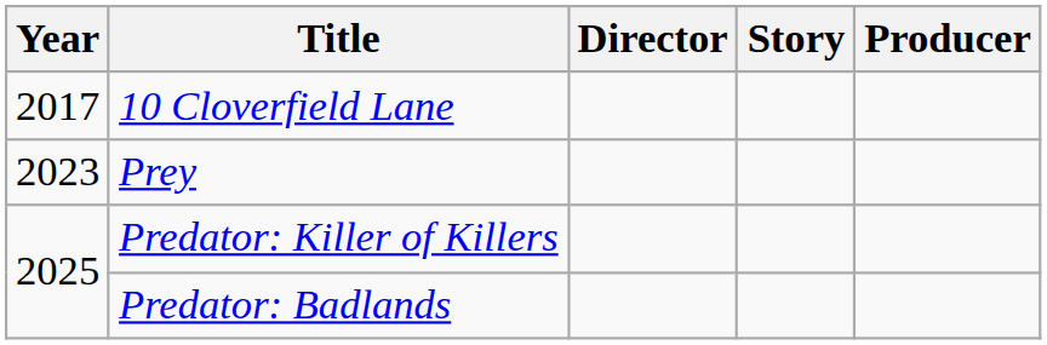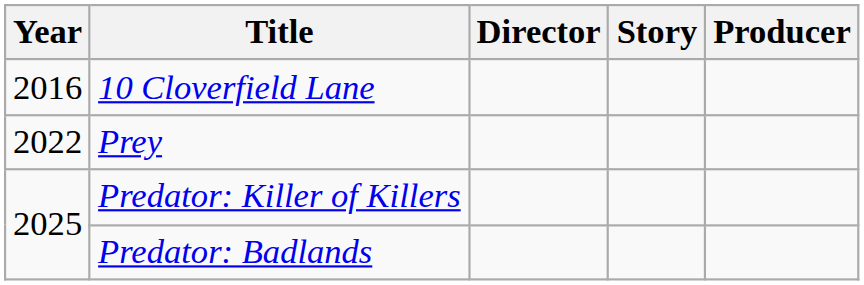10 Cloverfield Lane | Year: 2017 -> 2016
Prey | Year: 2023 -> 2022
